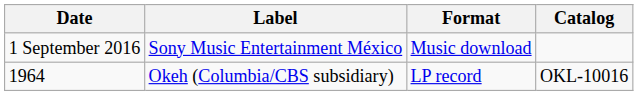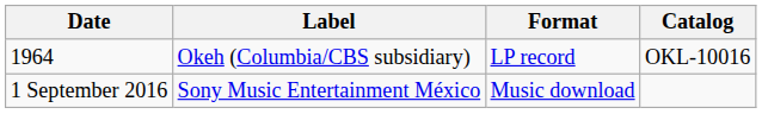rows swapped: 1964 <-> 1 September 2016
